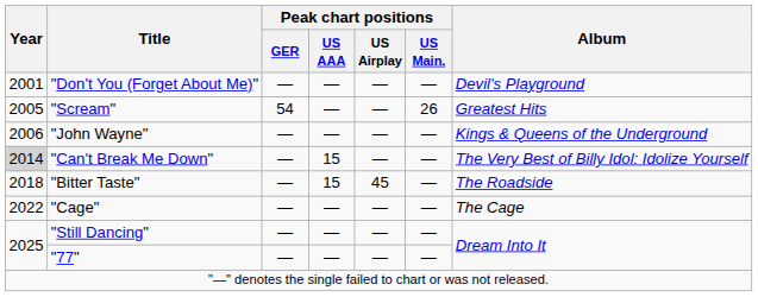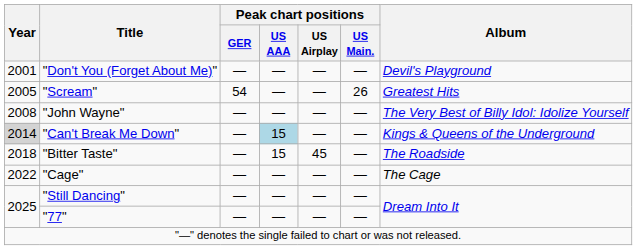"John Wayne" | Year: 2006 -> 2008
"John Wayne" | Album: Kings & Queens of the Underground -> The Very Best of Billy Idol: Idolize Yourself
"Can't Break Me Down" | Peak chart positions / US AAA: no background -> lightblue background
"Can't Break Me Down" | Album: The Very Best of Billy Idol: Idolize Yourself -> Kings & Queens of the Underground
